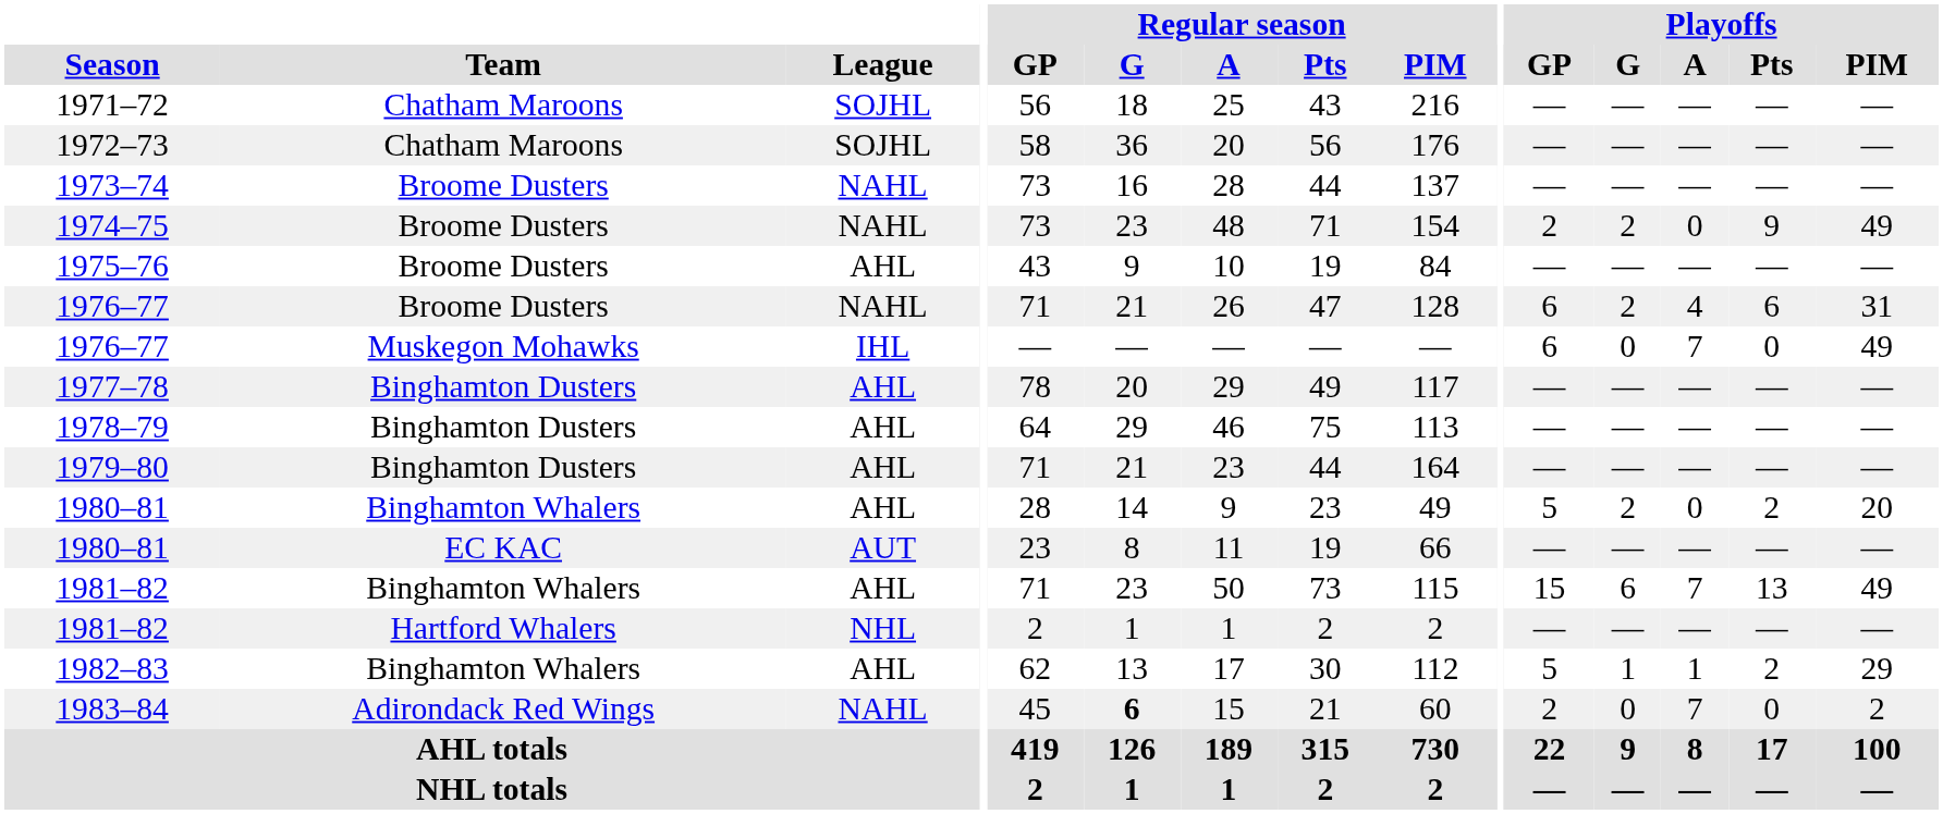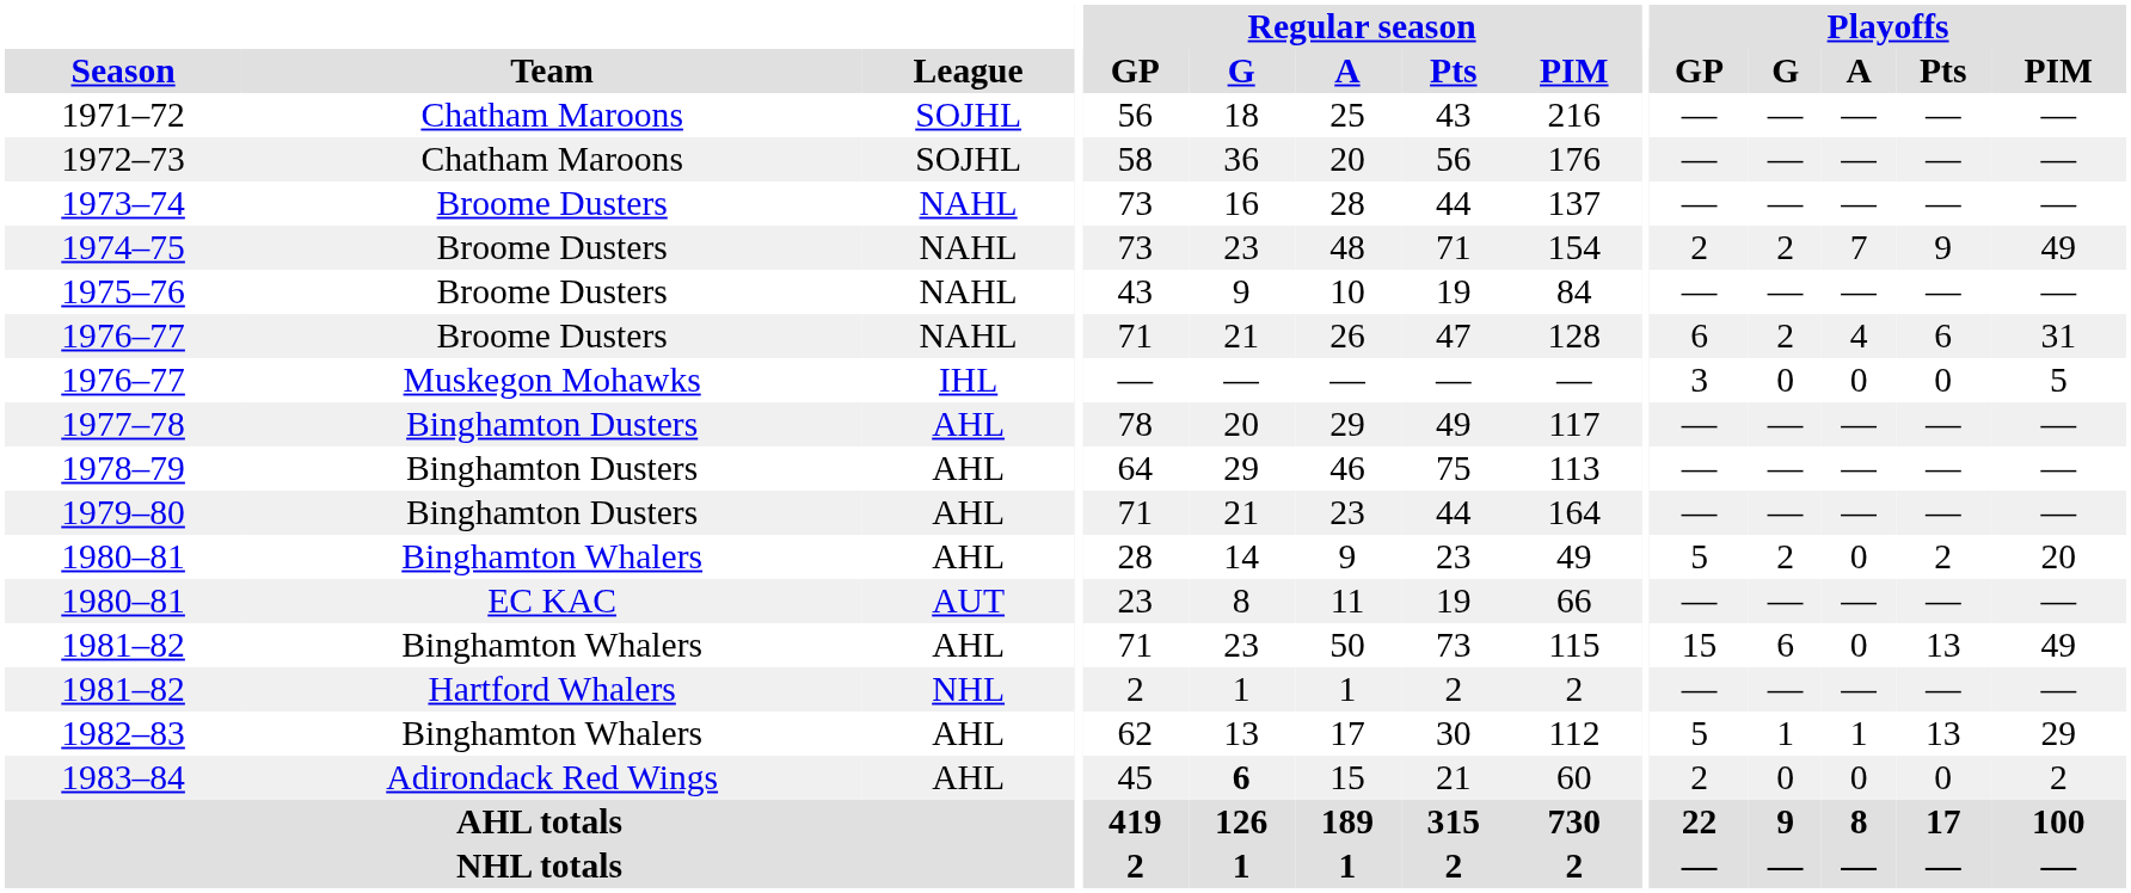1974–75 | Playoffs / A: 0 -> 7
1975–76 | League: AHL -> NAHL
1976–77 / Muskegon Mohawks | Playoffs / GP: 6 -> 3
1976–77 / Muskegon Mohawks | Playoffs / A: 7 -> 0
1976–77 / Muskegon Mohawks | Playoffs / PIM: 49 -> 5
1981–82 / Binghamton Whalers | Playoffs / A: 7 -> 0
1982–83 | Playoffs / Pts: 2 -> 13
1983–84 | League: NAHL -> AHL
1983–84 | Playoffs / A: 7 -> 0
